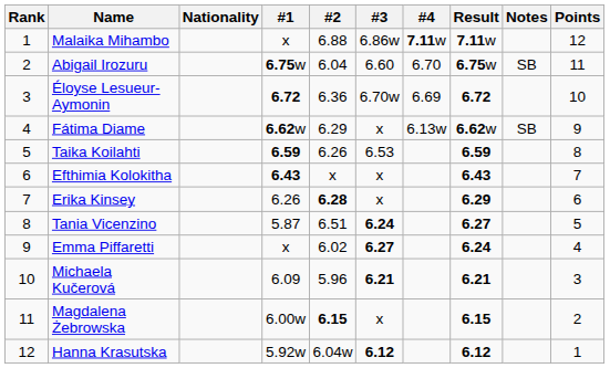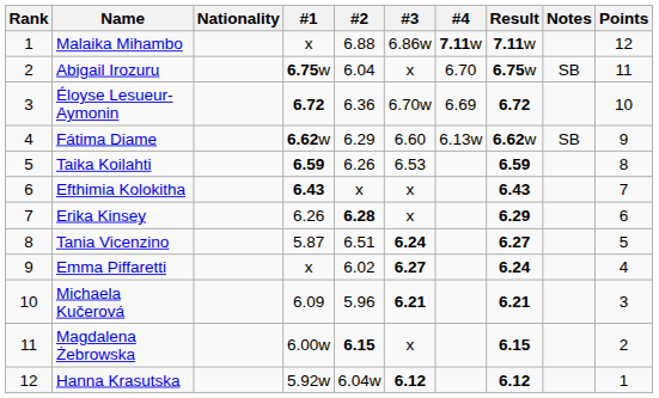Abigail Irozuru | #3: 6.60 -> x
Fátima Diame | #3: x -> 6.60
